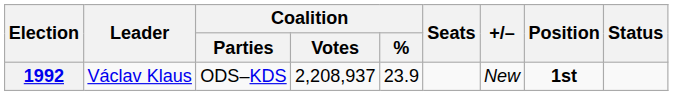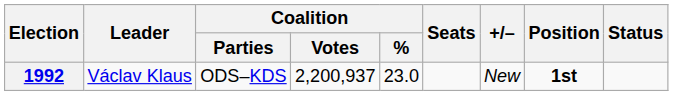1992 | Coalition / Votes: 2,208,937 -> 2,200,937
1992 | Coalition / %: 23.9 -> 23.0
